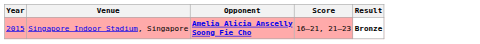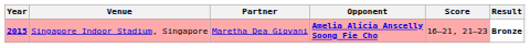+ column: Partner | Maretha Dea Giovani
Singapore Indoor Stadium, Singapore | Year: normal -> bold
